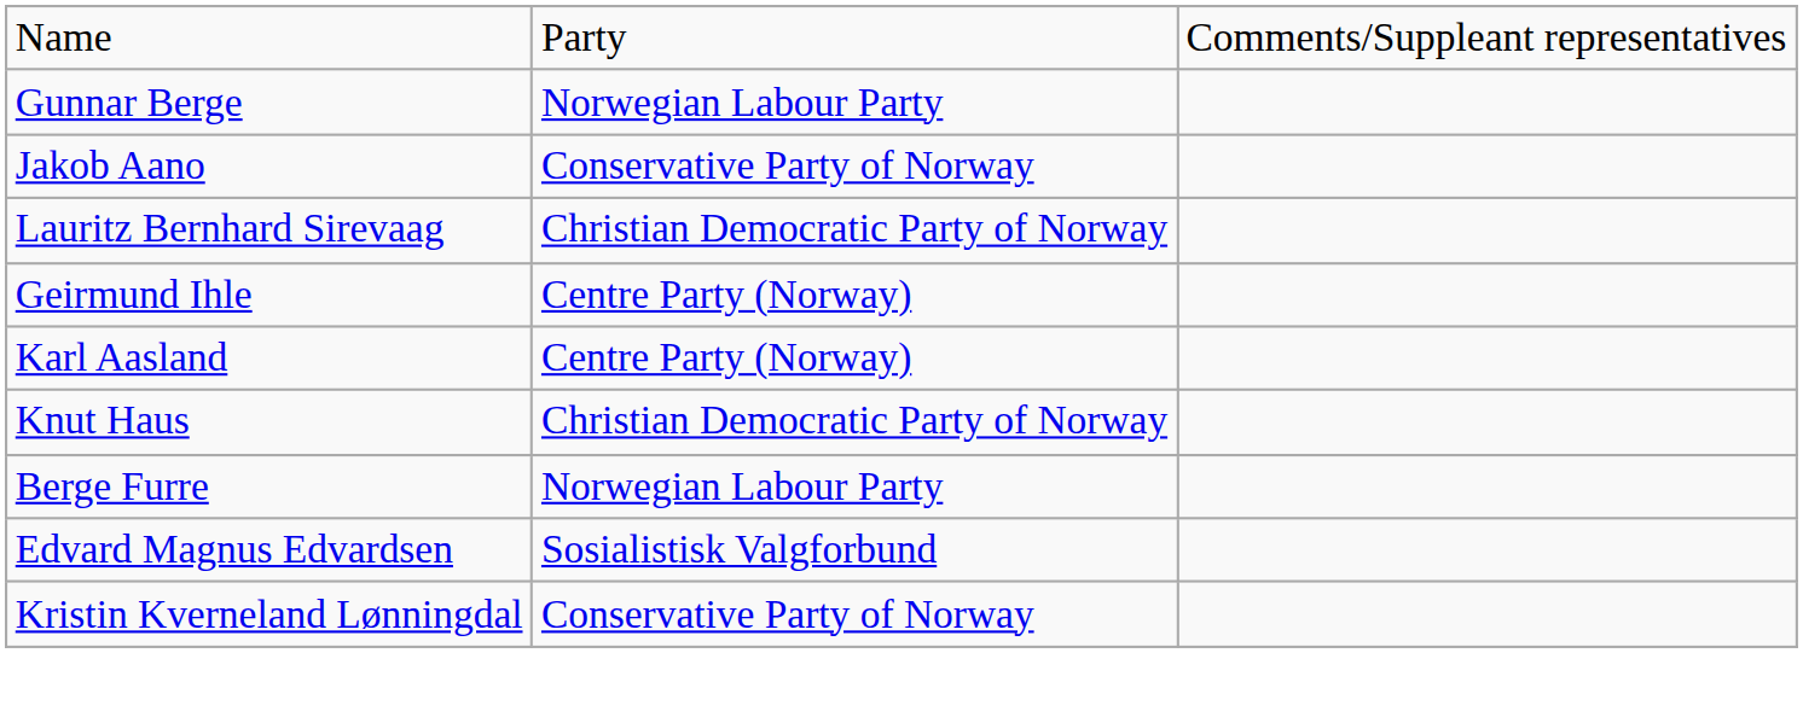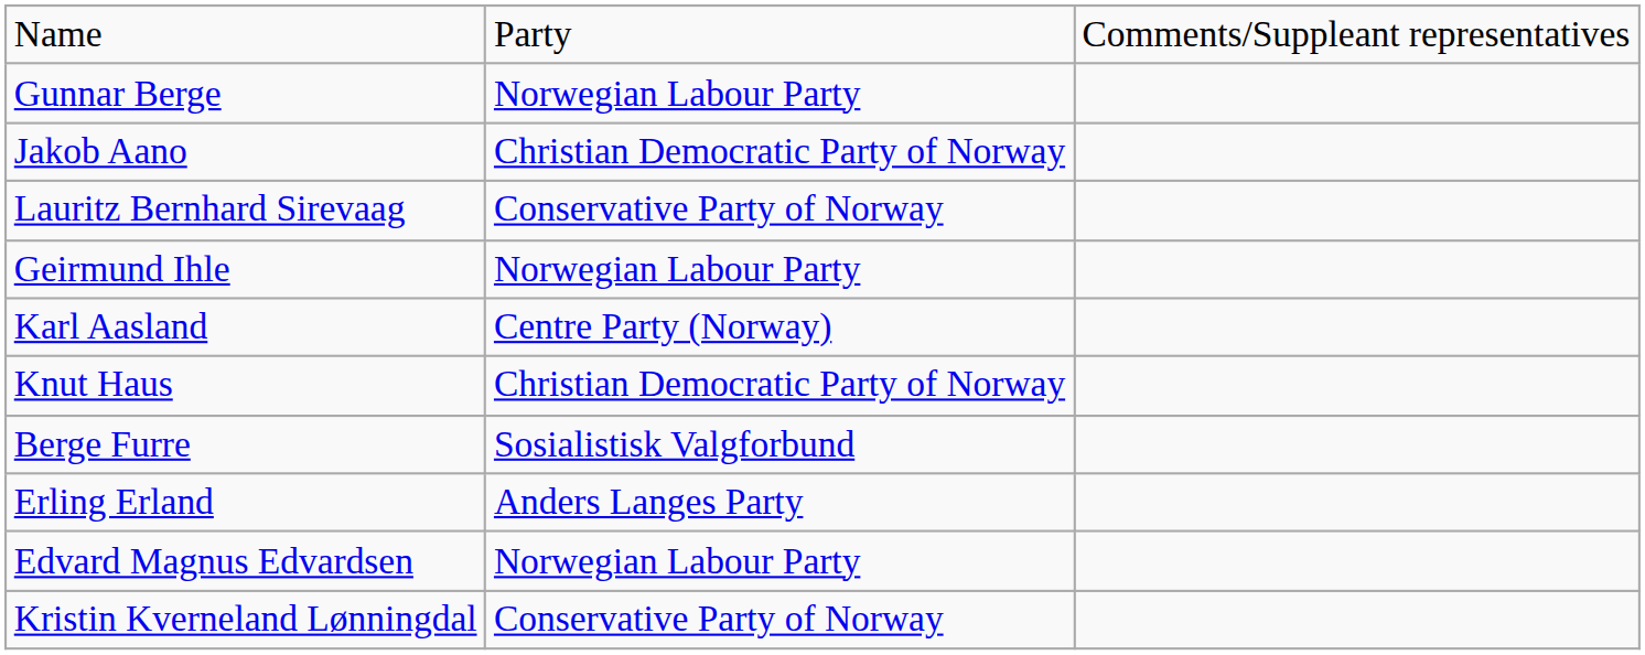Jakob Aano | column 2: Conservative Party of Norway -> Christian Democratic Party of Norway
Lauritz Bernhard Sirevaag | column 2: Christian Democratic Party of Norway -> Conservative Party of Norway
Geirmund Ihle | column 2: Centre Party (Norway) -> Norwegian Labour Party
Berge Furre | column 2: Norwegian Labour Party -> Sosialistisk Valgforbund
+ row: Erling Erland | Anders Langes Party
Edvard Magnus Edvardsen | column 2: Sosialistisk Valgforbund -> Norwegian Labour Party
